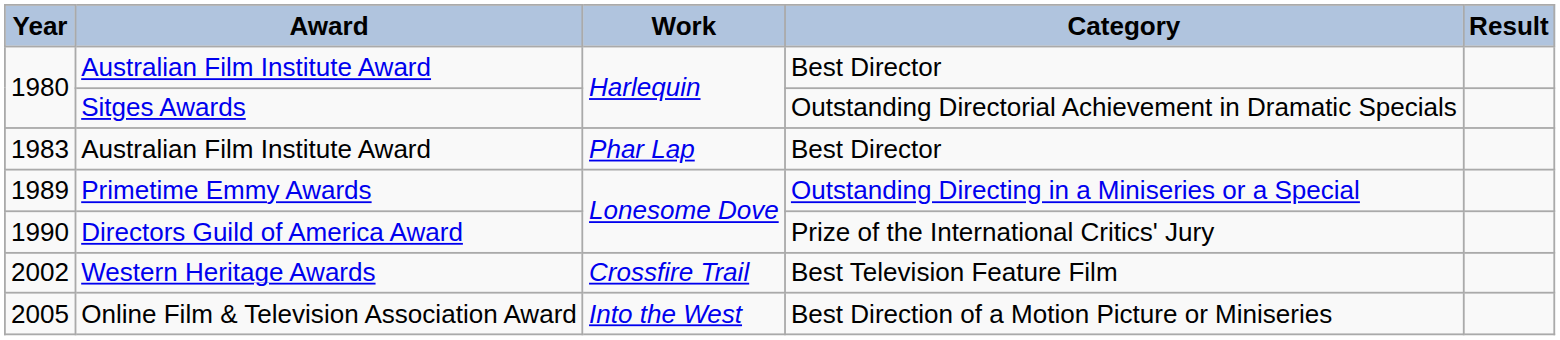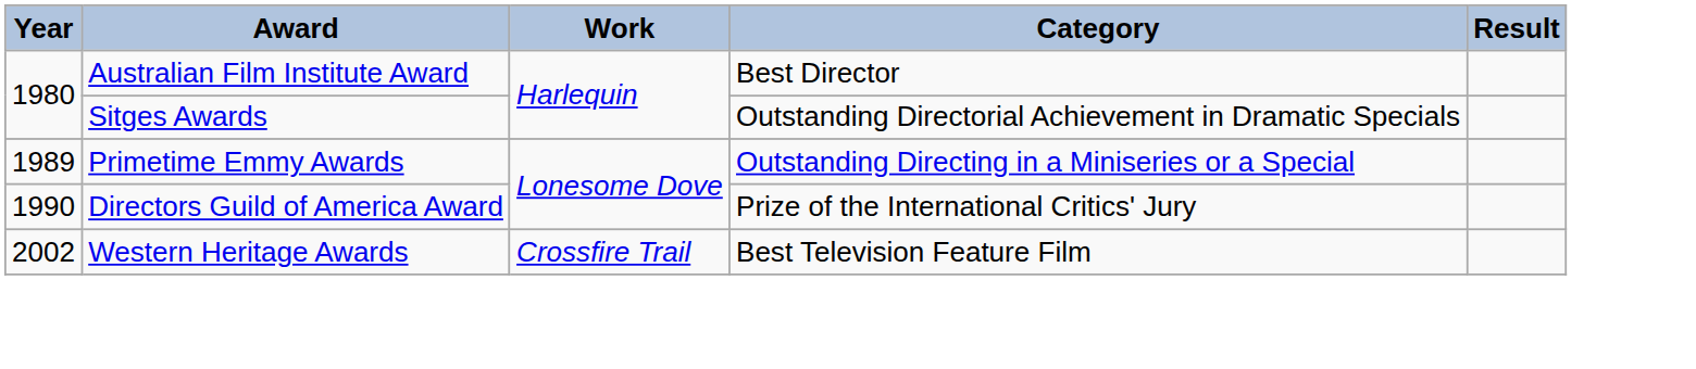- row: 1983 | Australian Film Institute Award | Phar Lap | Best Director
- row: 2005 | Online Film & Television Association Award | Into the West | Best Direction of a Motion Picture or Miniseries
